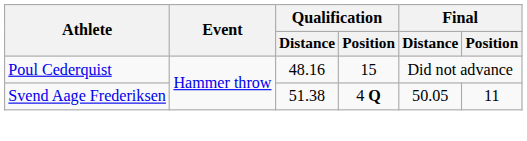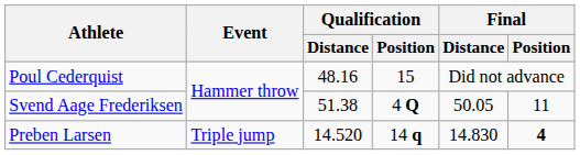+ row: Preben Larsen | Triple jump | 14.520 | 14 q | 14.830 | 4
